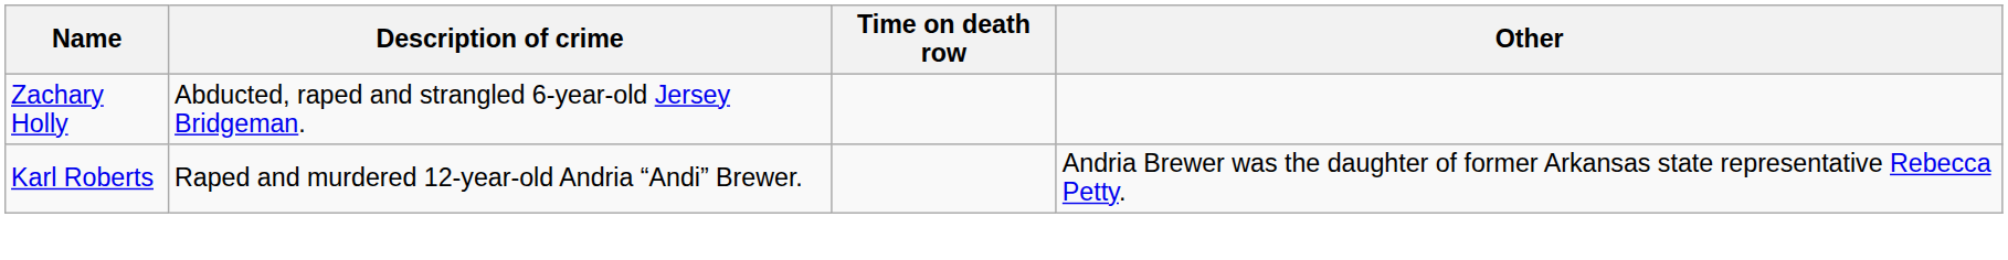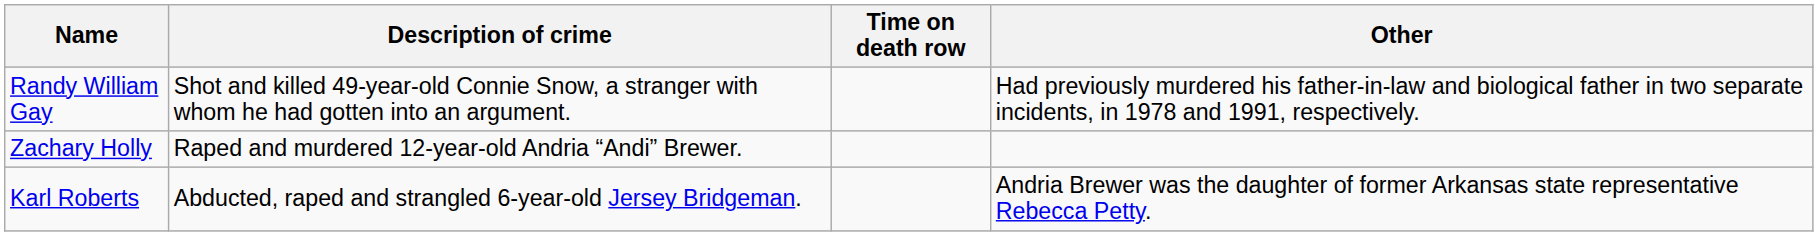+ row: Randy William Gay | Shot and killed 49-year-old Connie Snow, a stranger with whom he had gotten into an argument. | Had previously murdered his father-in-law and biological father in two separate incidents, in 1978 and 1991, respectively.
Zachary Holly | Description of crime: Abducted, raped and strangled 6-year-old Jersey Bridgeman. -> Raped and murdered 12-year-old Andria “Andi” Brewer.
Karl Roberts | Description of crime: Raped and murdered 12-year-old Andria “Andi” Brewer. -> Abducted, raped and strangled 6-year-old Jersey Bridgeman.
